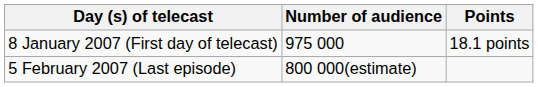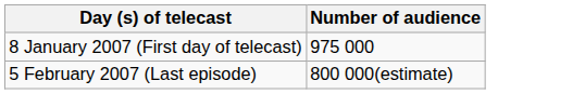- column: Points | 18.1 points
